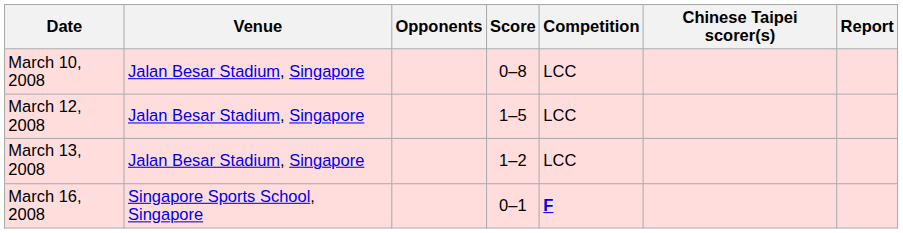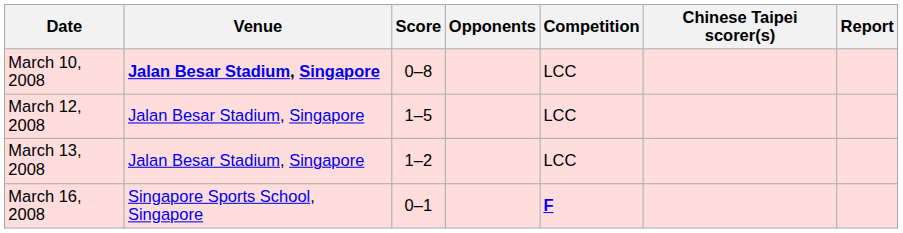columns swapped: Opponents <-> Score
March 10, 2008 | Venue: normal -> bold
